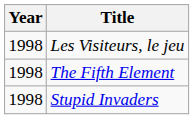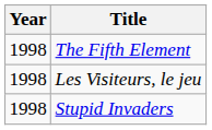rows swapped: Les Visiteurs, le jeu <-> The Fifth Element
